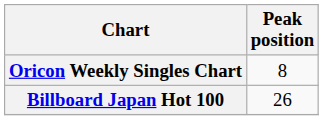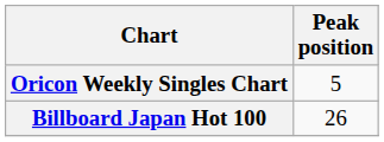Oricon Weekly Singles Chart | Peak position: 8 -> 5
